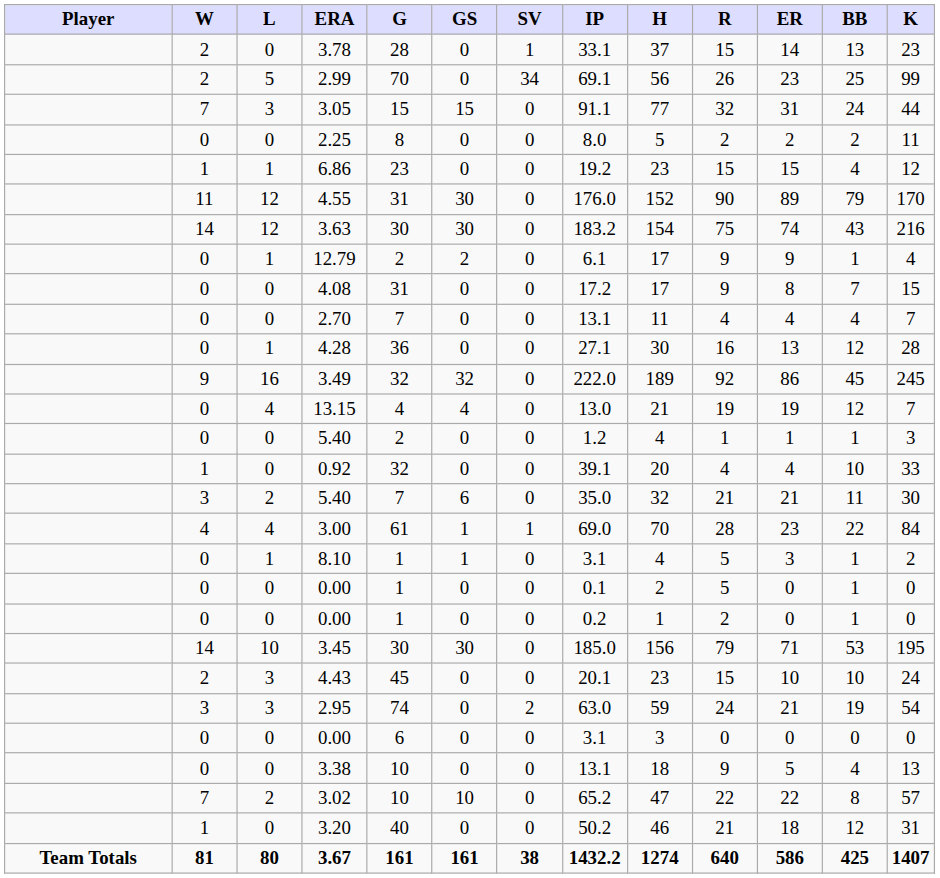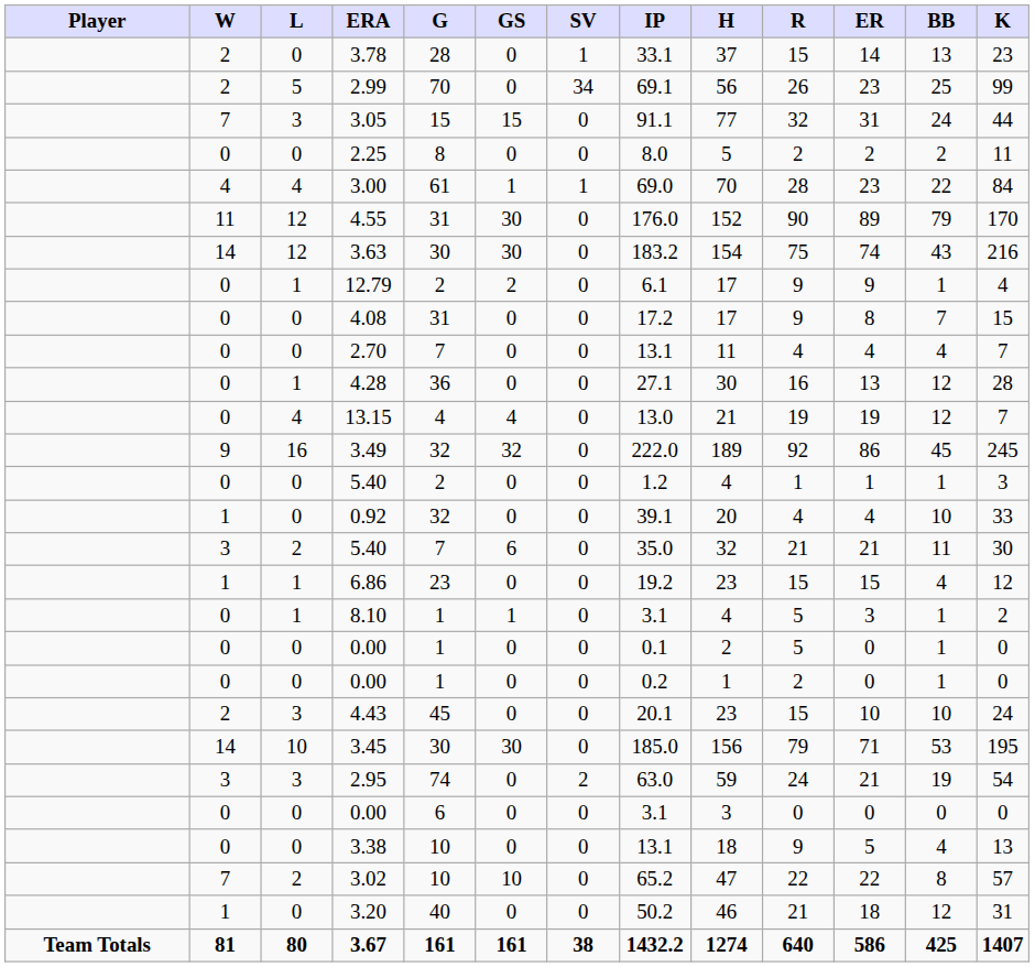rows swapped: 6.86 <-> 3.00
rows swapped: 13.15 <-> 3.49
rows swapped: 4.43 <-> 3.45
